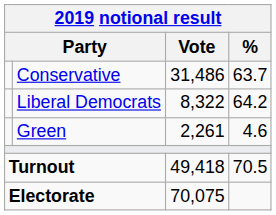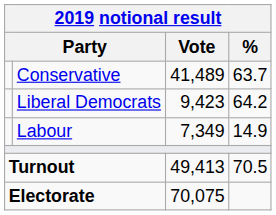Conservative | Vote: 31,486 -> 41,489
Liberal Democrats | Vote: 8,322 -> 9,423
+ row: Labour | 7,349 | 14.9
- row: Green | 2,261 | 4.6
Turnout | Vote: 49,418 -> 49,413
